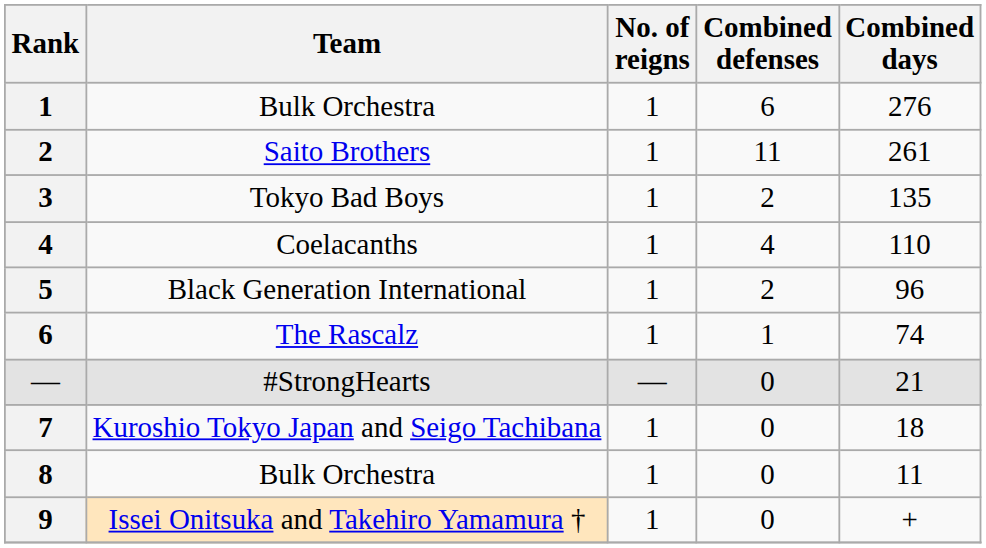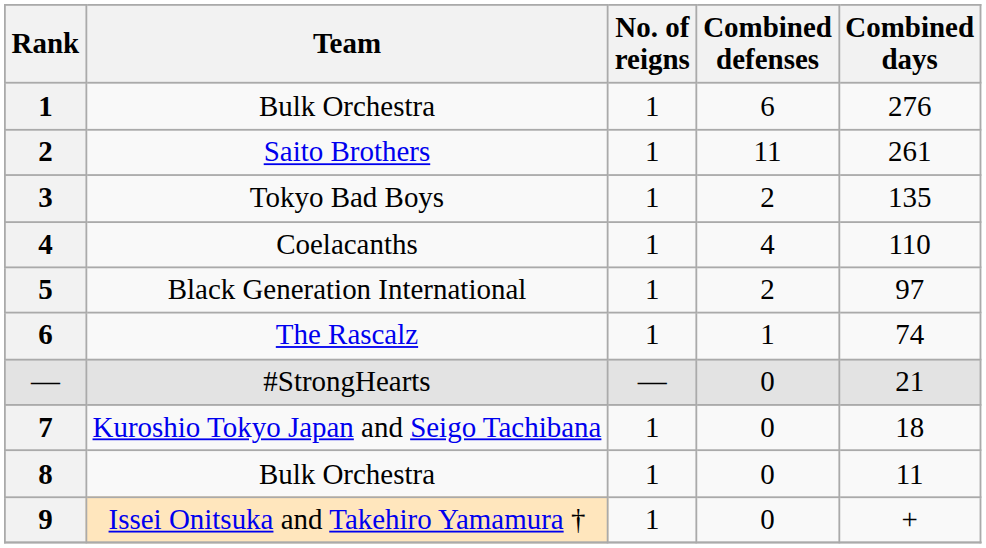Black Generation International | Combined days: 96 -> 97
